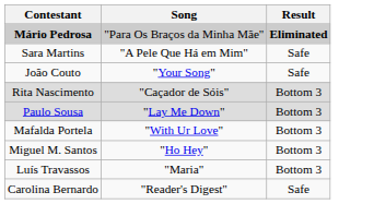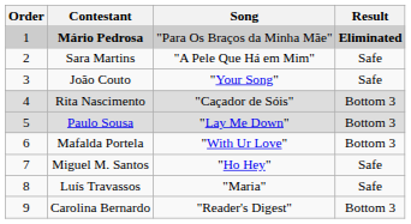+ column: Order | 1 | 2 | 3 | 4 | 5 | 6 | 7 | 8 | 9
Miguel M. Santos | Result: Bottom 3 -> Safe
Luís Travassos | Result: Bottom 3 -> Safe
Carolina Bernardo | Result: Safe -> Bottom 3
